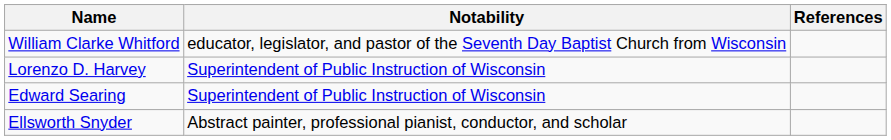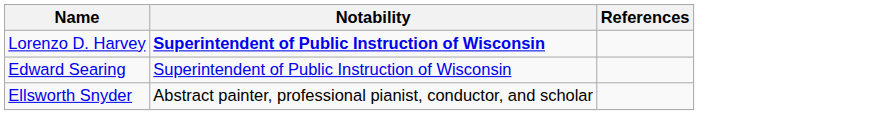- row: William Clarke Whitford | educator, legislator, and pastor of the Seventh Day Baptist Church from Wisconsin
Lorenzo D. Harvey | Notability: normal -> bold
